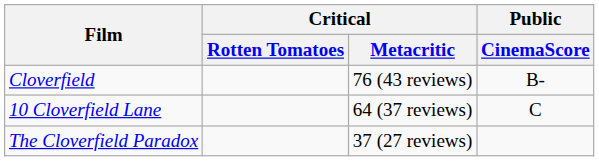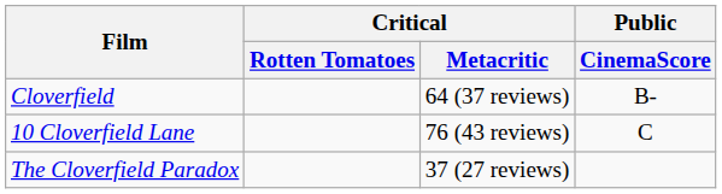Cloverfield | Critical / Metacritic: 76 (43 reviews) -> 64 (37 reviews)
10 Cloverfield Lane | Critical / Metacritic: 64 (37 reviews) -> 76 (43 reviews)
